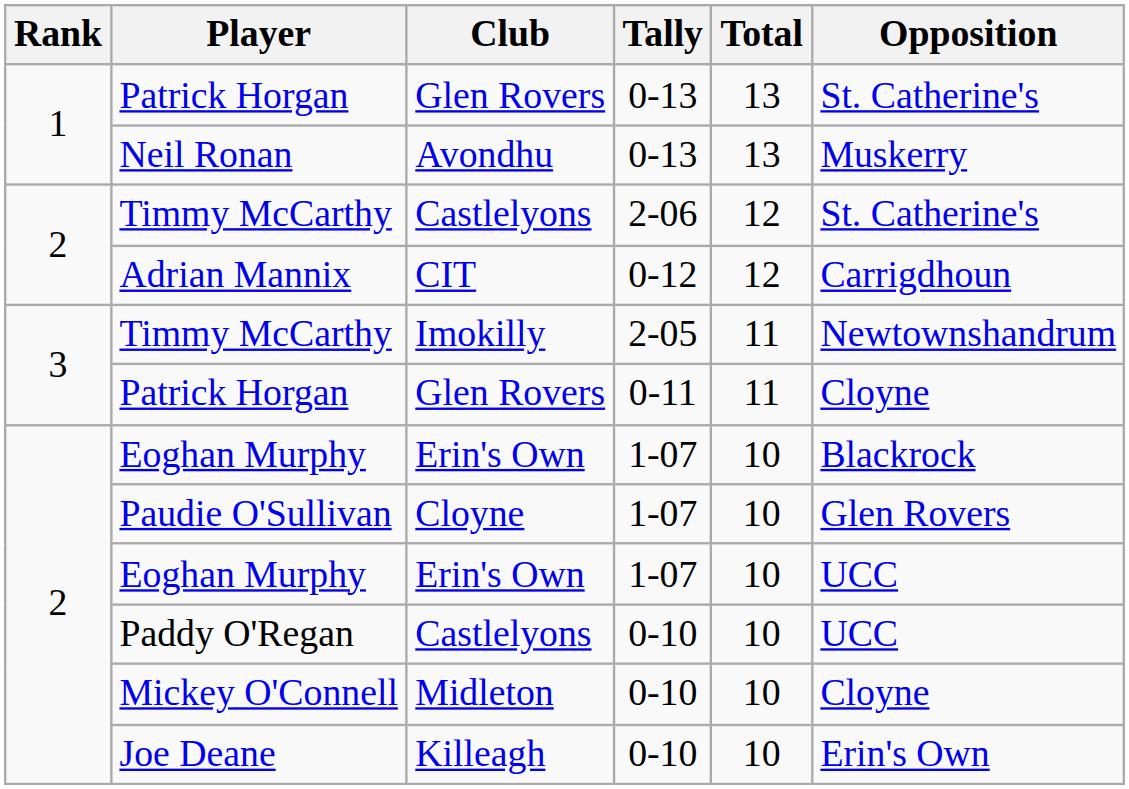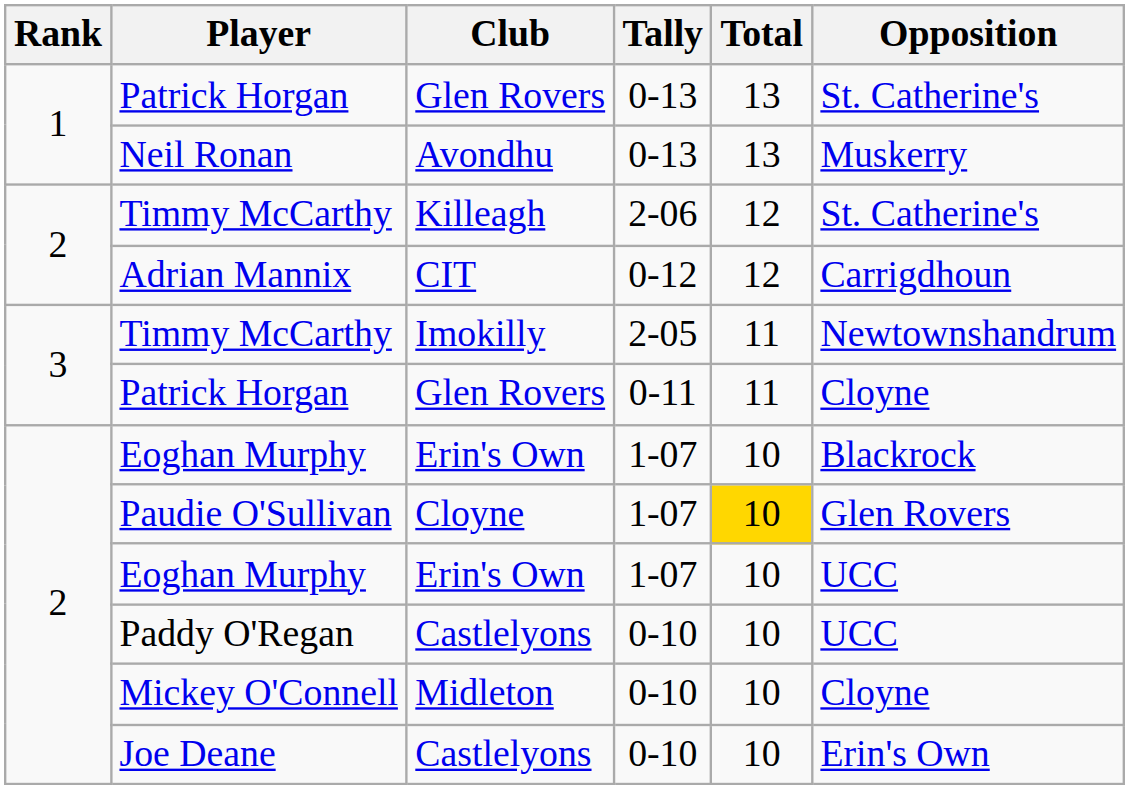Timmy McCarthy / 2-06 | Club: Castlelyons -> Killeagh
Paudie O'Sullivan | Total: no background -> gold background
Joe Deane | Club: Killeagh -> Castlelyons
